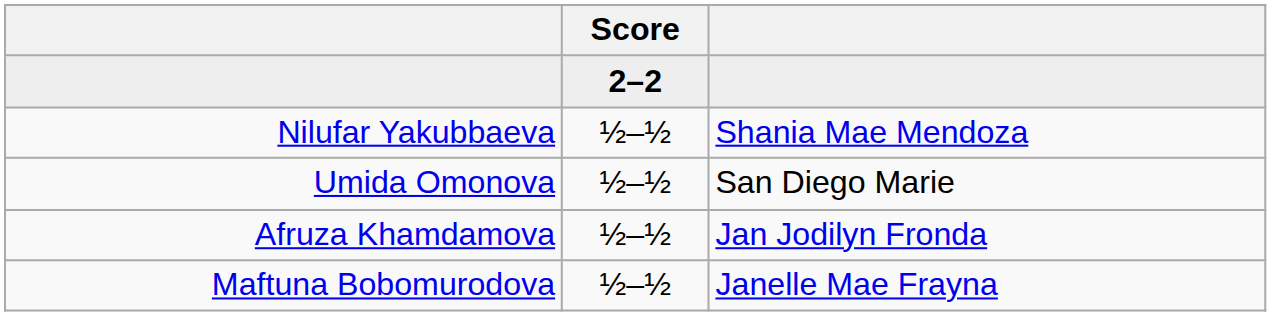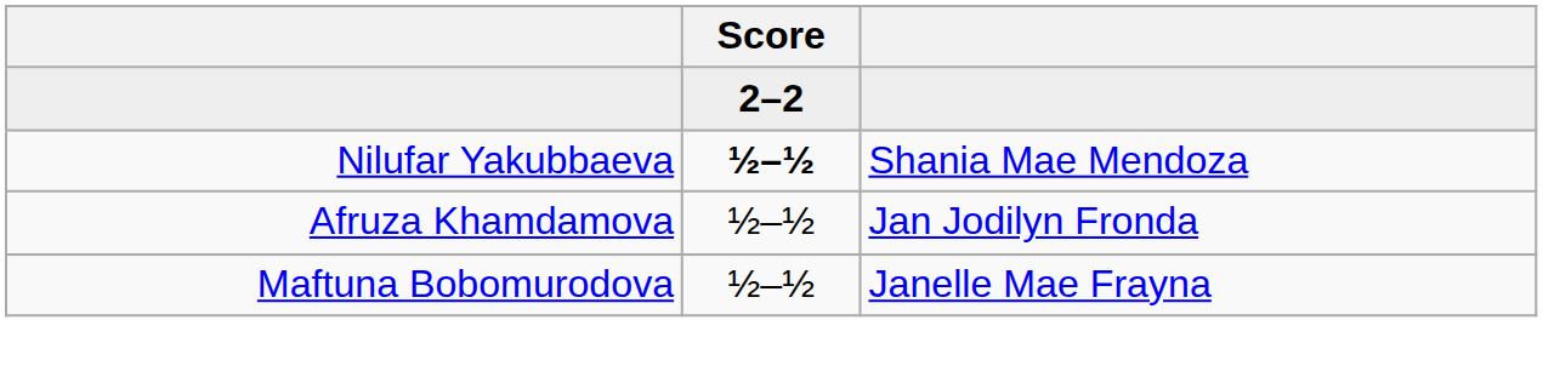Nilufar Yakubbaeva | Score: normal -> bold
- row: Umida Omonova | ½–½ | San Diego Marie
